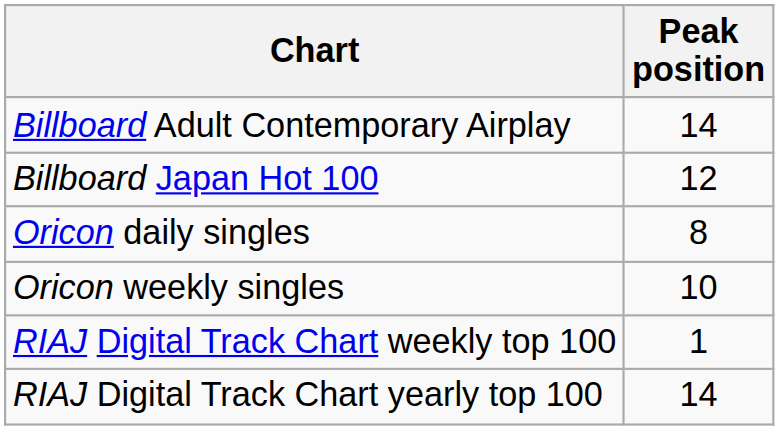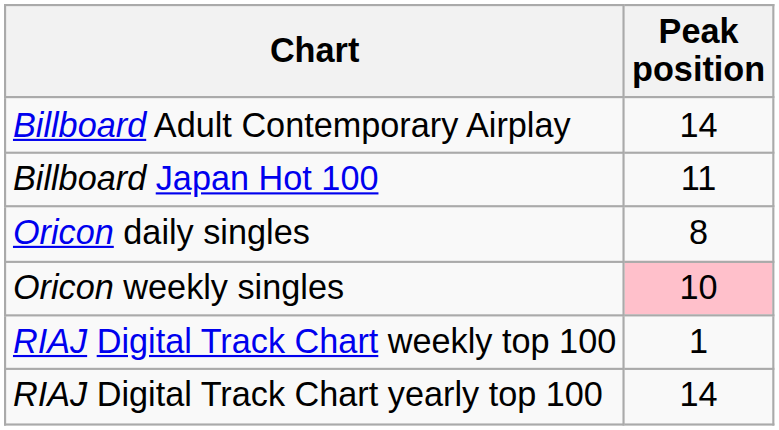Billboard Japan Hot 100 | Peak position: 12 -> 11
Oricon weekly singles | Peak position: no background -> pink background
